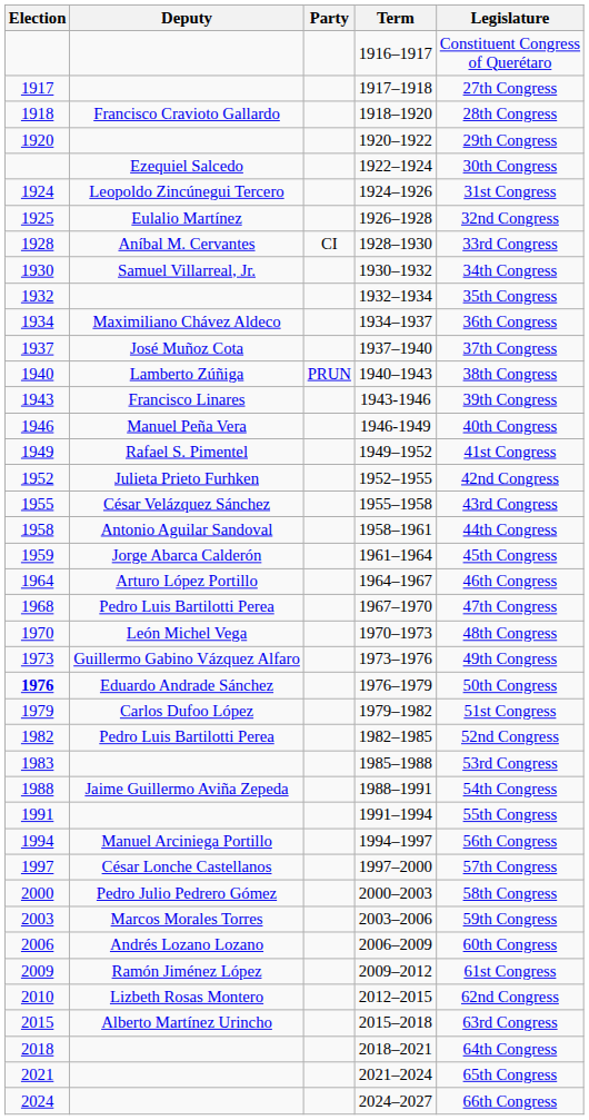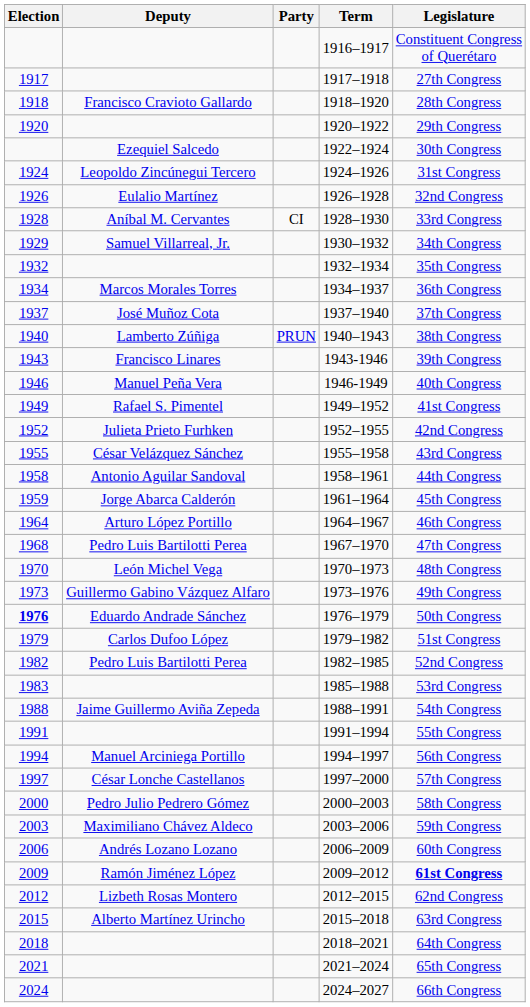1926–1928 | Election: 1925 -> 1926
1930–1932 | Election: 1930 -> 1929
1934–1937 | Deputy: Maximiliano Chávez Aldeco -> Marcos Morales Torres
2003–2006 | Deputy: Marcos Morales Torres -> Maximiliano Chávez Aldeco
2009–2012 | Legislature: normal -> bold
2012–2015 | Election: 2010 -> 2012
